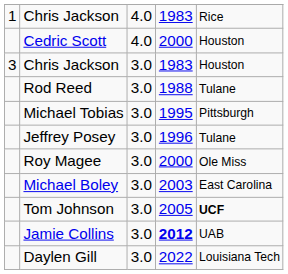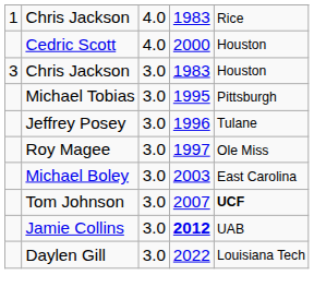- row: Rod Reed | 3.0 | 1988 | Tulane
Roy Magee | column 4: 2000 -> 1997
Tom Johnson | column 4: 2005 -> 2007
